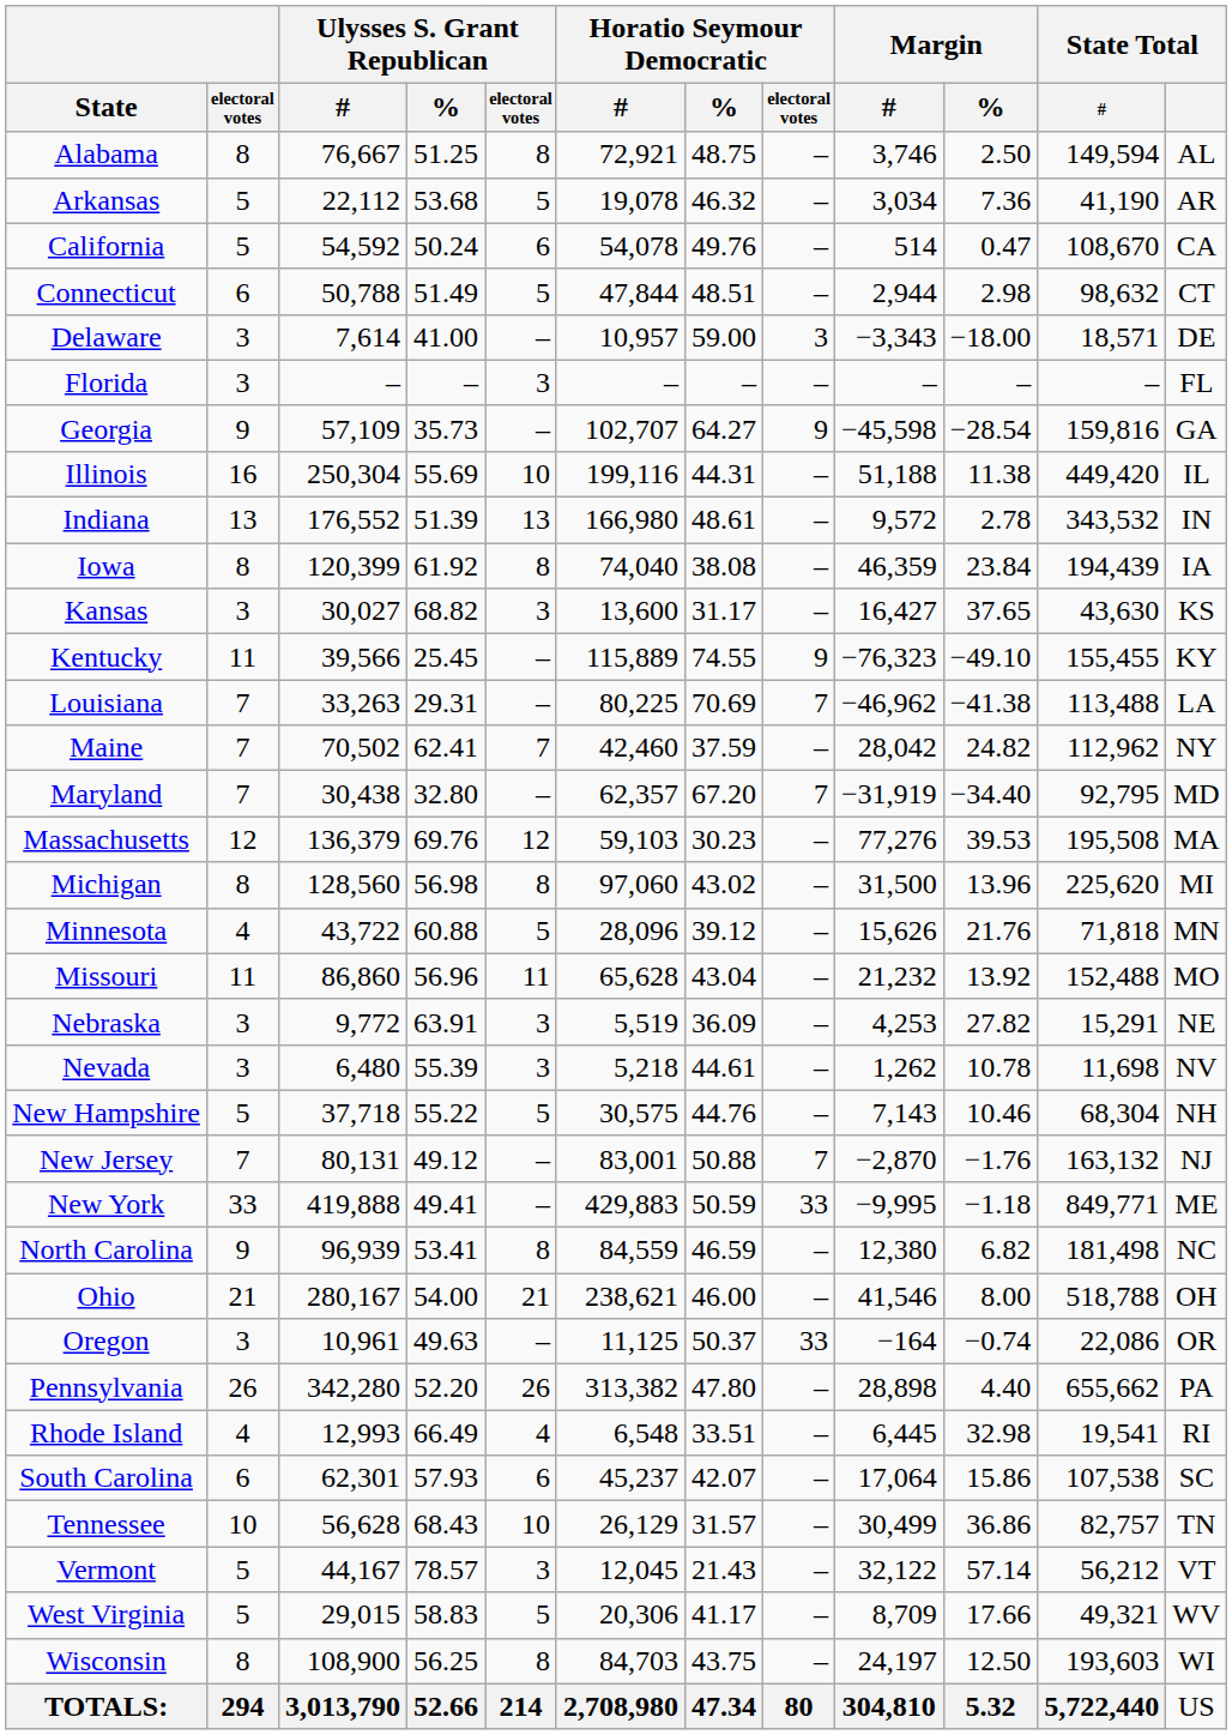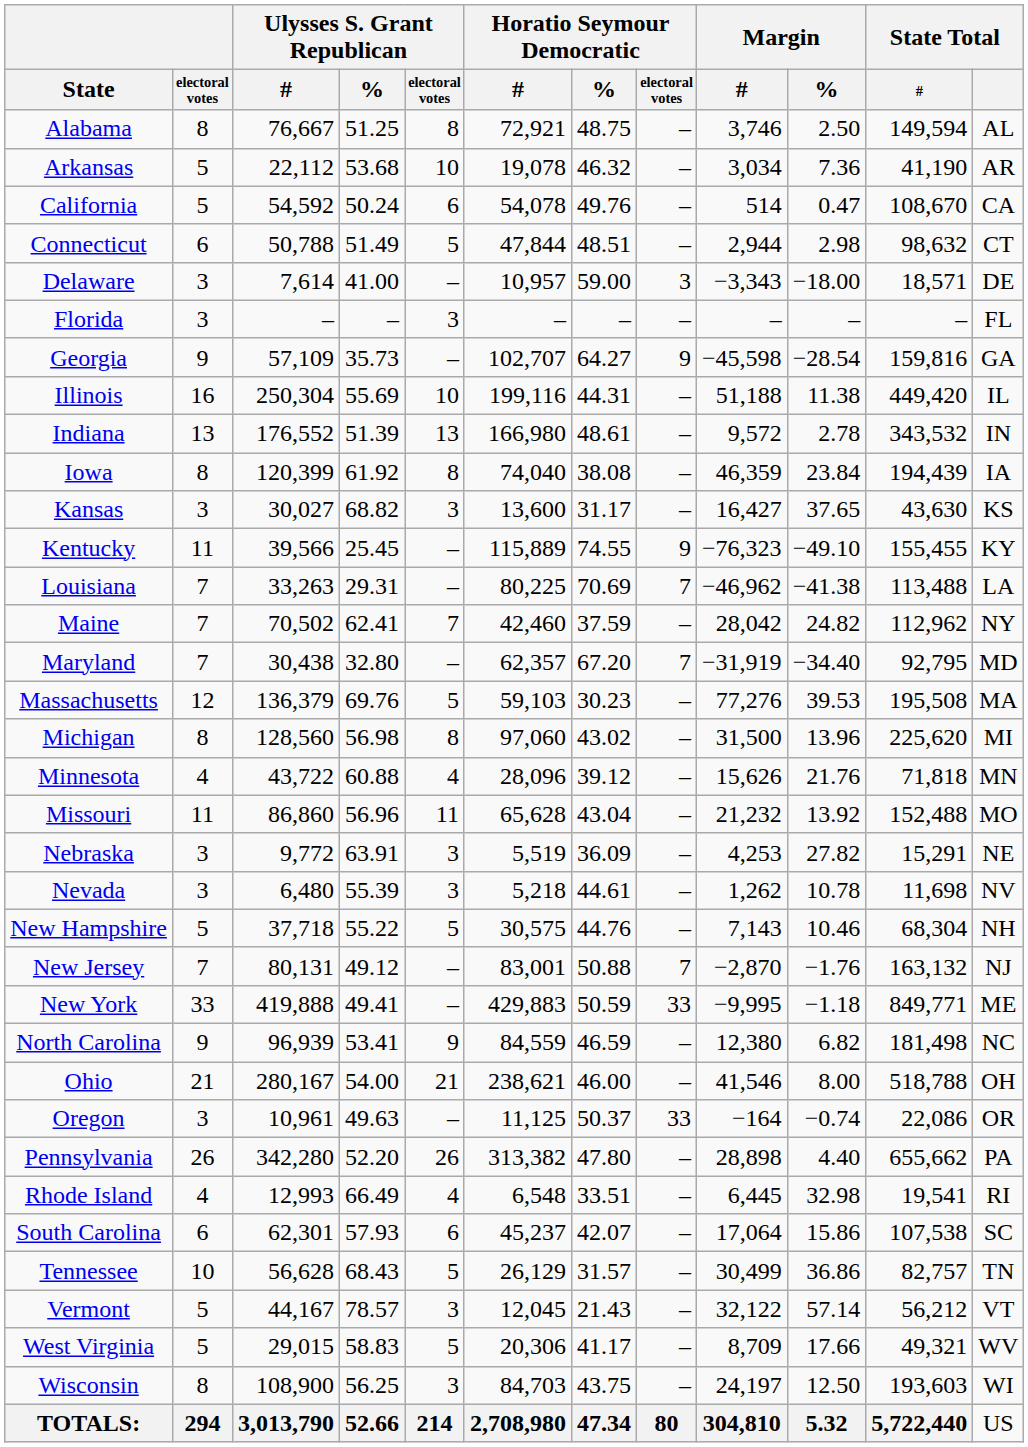Arkansas | Ulysses S. Grant Republican / electoral votes: 5 -> 10
Massachusetts | Ulysses S. Grant Republican / electoral votes: 12 -> 5
Minnesota | Ulysses S. Grant Republican / electoral votes: 5 -> 4
North Carolina | Ulysses S. Grant Republican / electoral votes: 8 -> 9
Tennessee | Ulysses S. Grant Republican / electoral votes: 10 -> 5
Wisconsin | Ulysses S. Grant Republican / electoral votes: 8 -> 3
